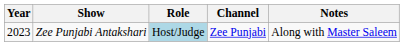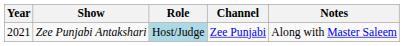Zee Punjabi Antakshari | Year: 2023 -> 2021
